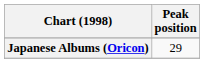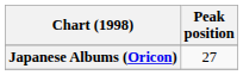Japanese Albums (Oricon) | Peak position: 29 -> 27
